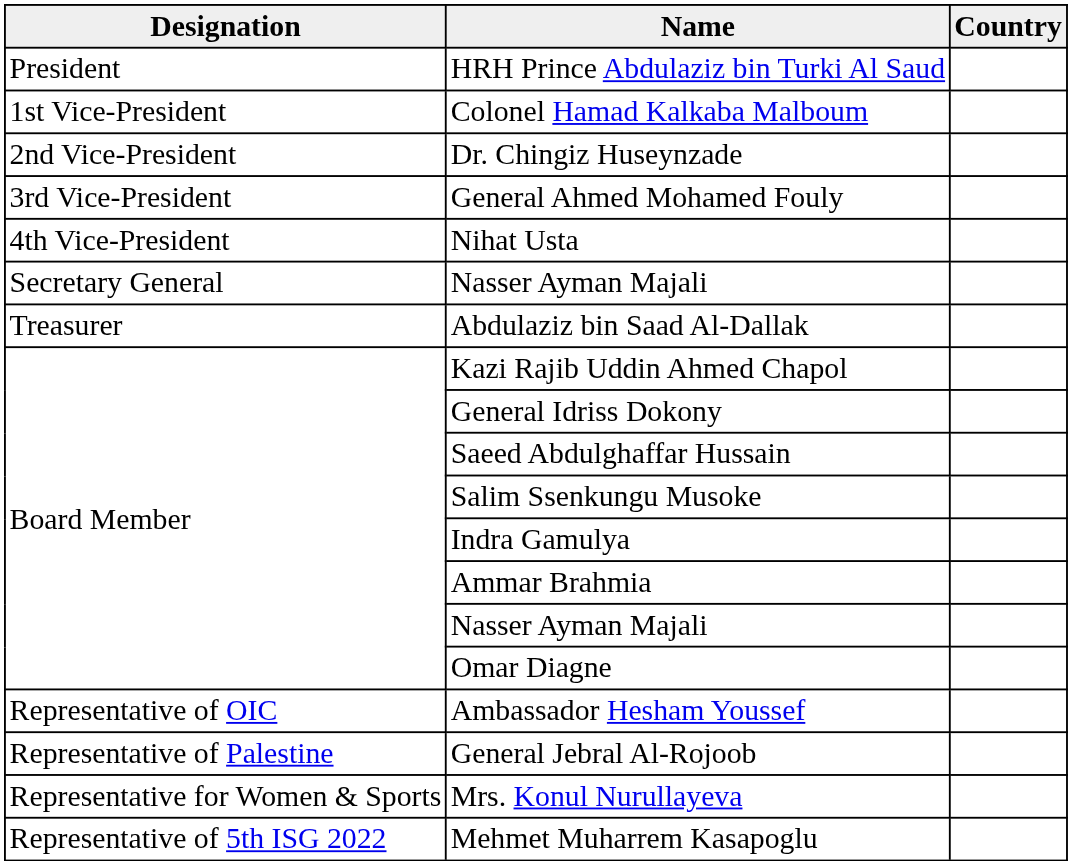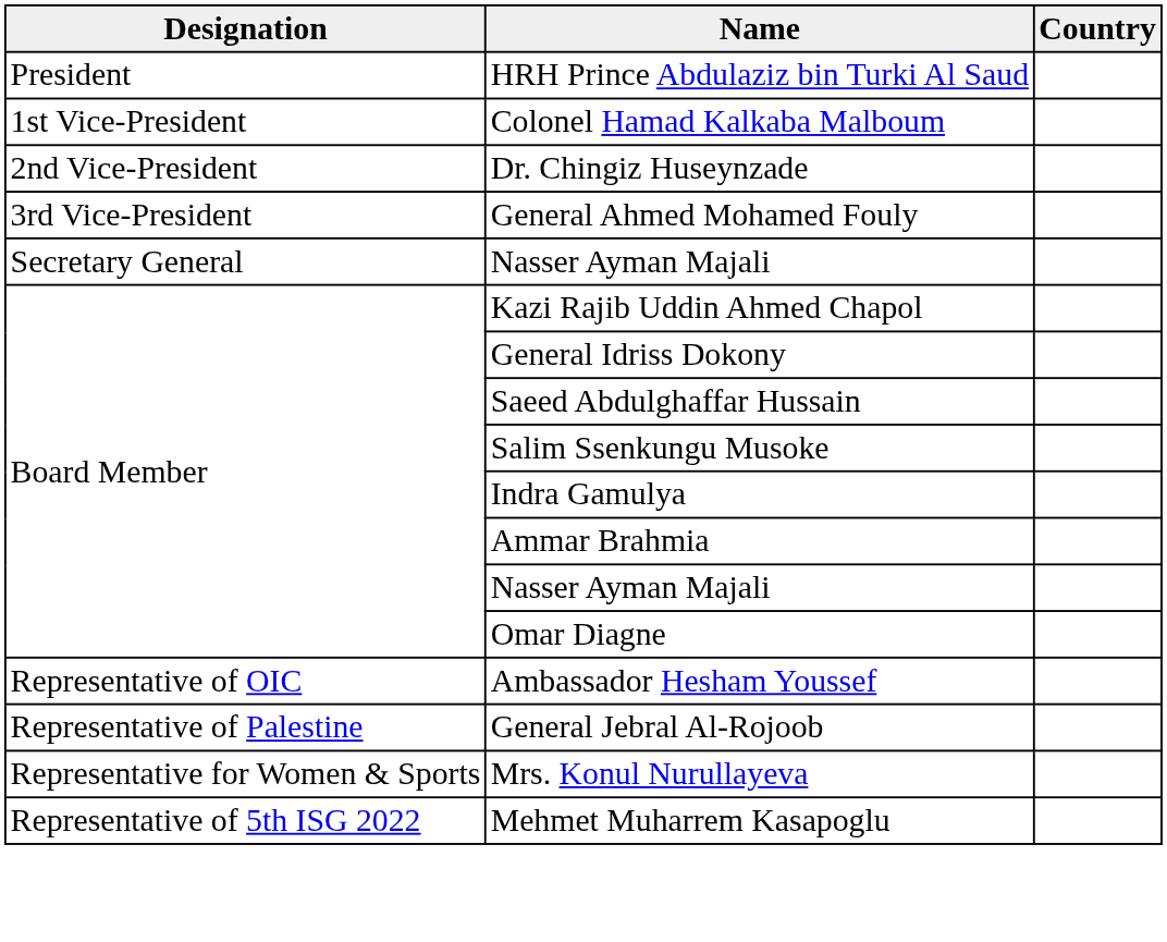- row: 4th Vice-President | Nihat Usta
- row: Treasurer | Abdulaziz bin Saad Al-Dallak
